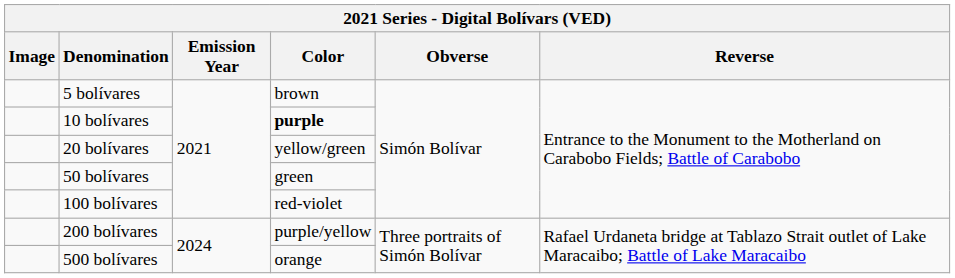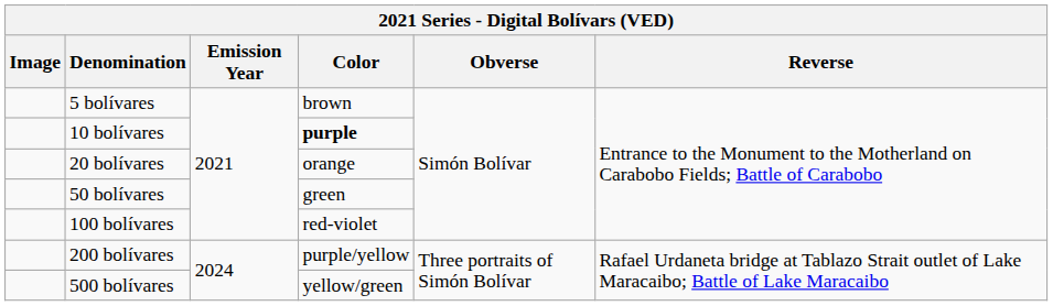20 bolívares | Color: yellow/green -> orange
500 bolívares | Color: orange -> yellow/green
